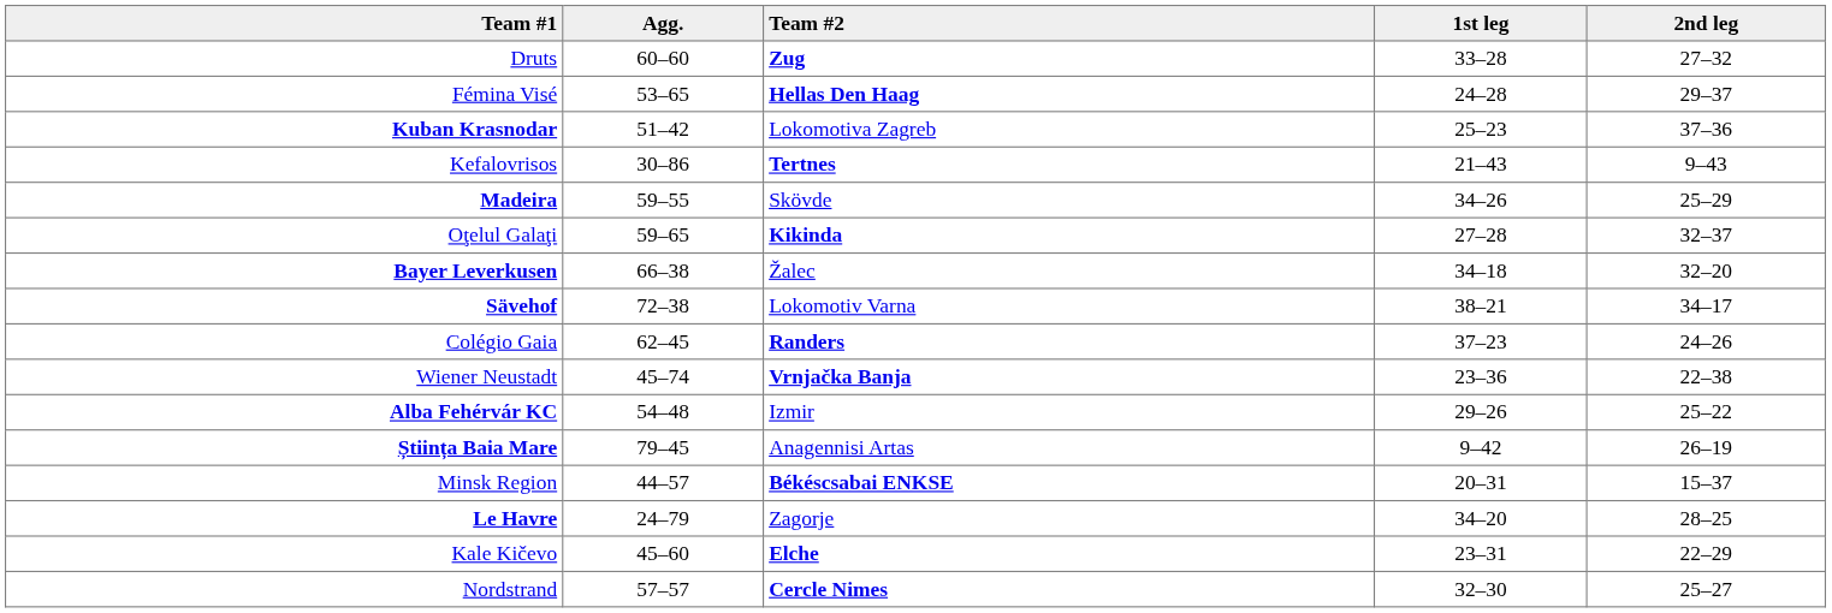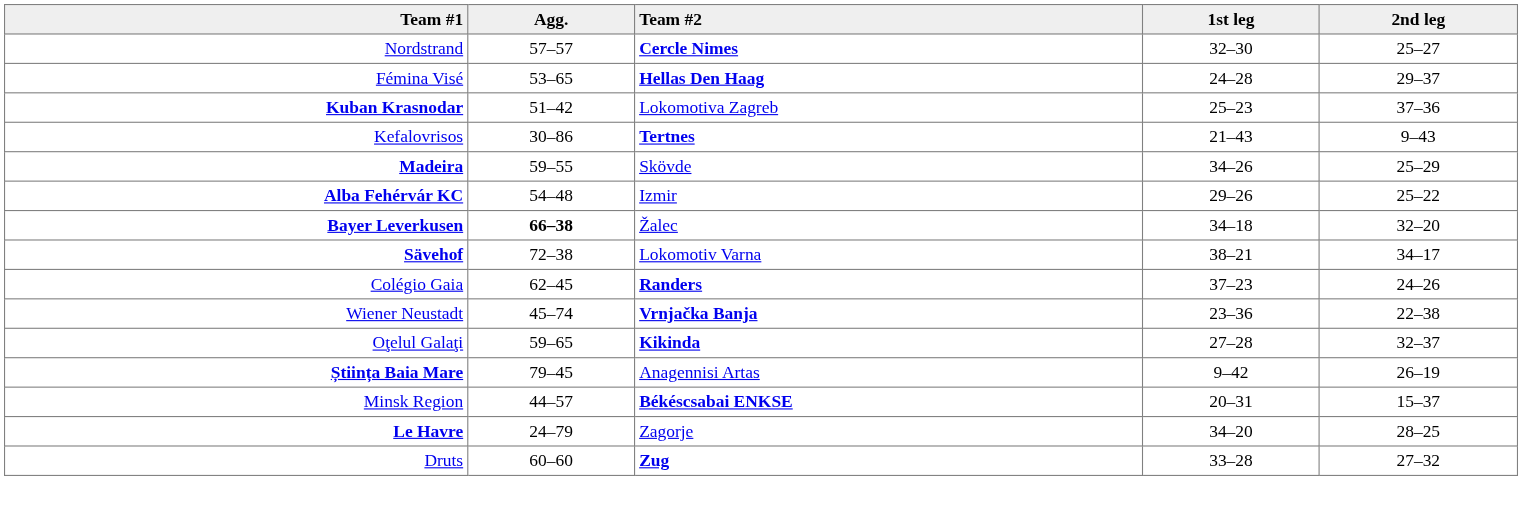rows swapped: Nordstrand <-> Druts
rows swapped: Oţelul Galaţi <-> Alba Fehérvár KC
Bayer Leverkusen | Agg.: normal -> bold
- row: Kale Kičevo | 45–60 | Elche | 23–31 | 22–29
